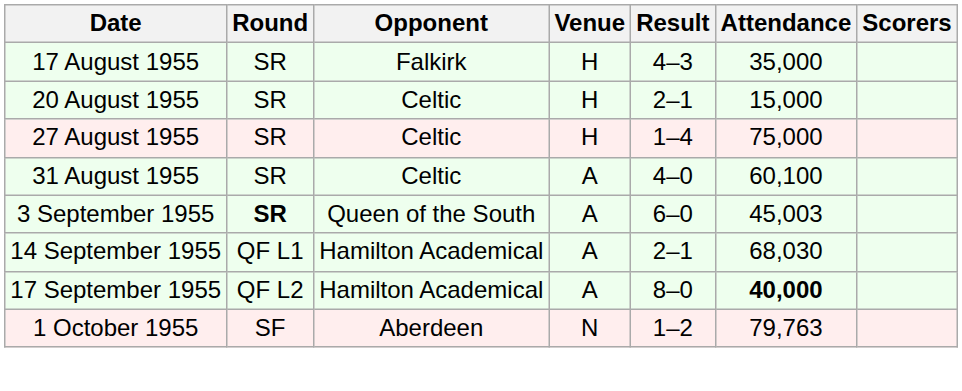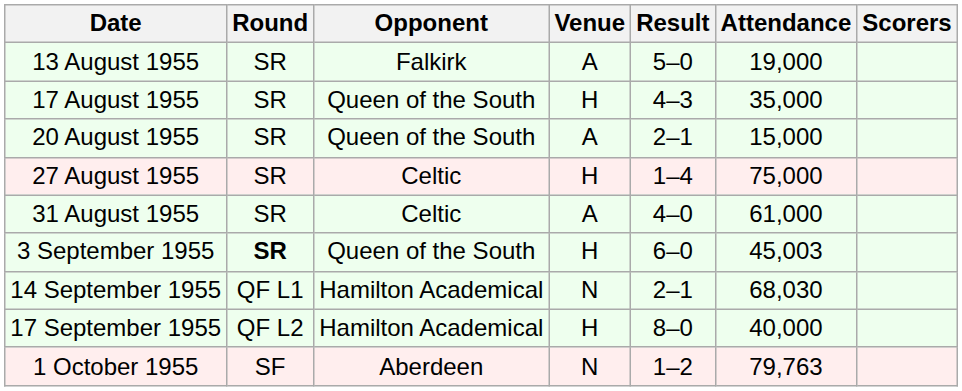+ row: 13 August 1955 | SR | Falkirk | A | 5–0 | 19,000
17 August 1955 | Opponent: Falkirk -> Queen of the South
20 August 1955 | Opponent: Celtic -> Queen of the South
20 August 1955 | Venue: H -> A
31 August 1955 | Attendance: 60,100 -> 61,000
3 September 1955 | Venue: A -> H
14 September 1955 | Venue: A -> N
17 September 1955 | Venue: A -> H
17 September 1955 | Attendance: bold -> normal
